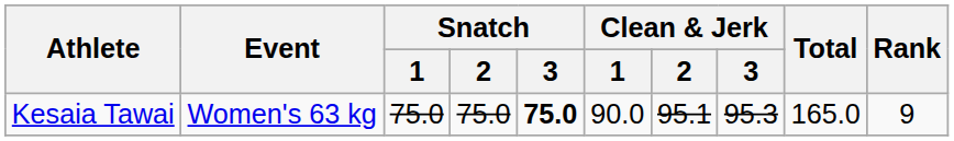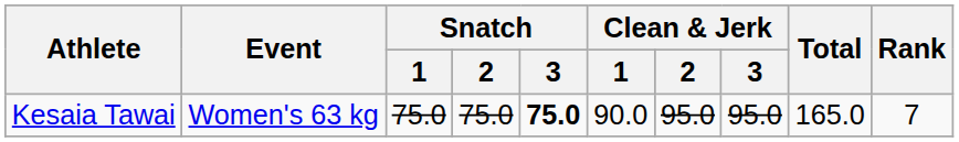Kesaia Tawai | Clean & Jerk / 2: 95.1 -> 95.0
Kesaia Tawai | Clean & Jerk / 3: 95.3 -> 95.0
Kesaia Tawai | Rank: 9 -> 7
